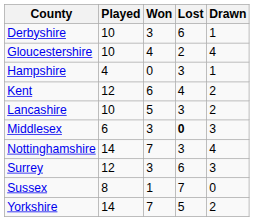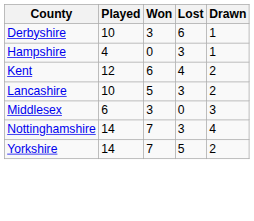- row: Gloucestershire | 10 | 4 | 2 | 4
Middlesex | Lost: bold -> normal
- row: Surrey | 12 | 3 | 6 | 3
- row: Sussex | 8 | 1 | 7 | 0
